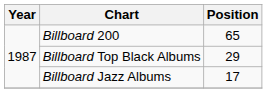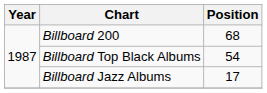Billboard 200 | Position: 65 -> 68
Billboard Top Black Albums | Position: 29 -> 54
